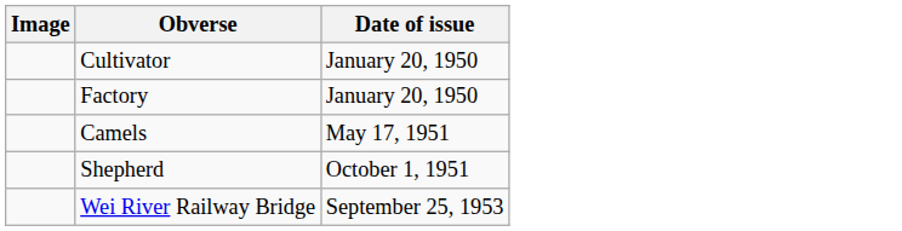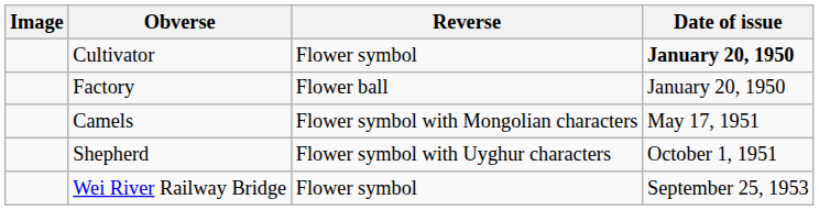+ column: Reverse | Flower symbol | Flower ball | Flower symbol with Mongolian characters | Flower symbol with Uyghur characters | Flower symbol
Cultivator | Date of issue: normal -> bold
